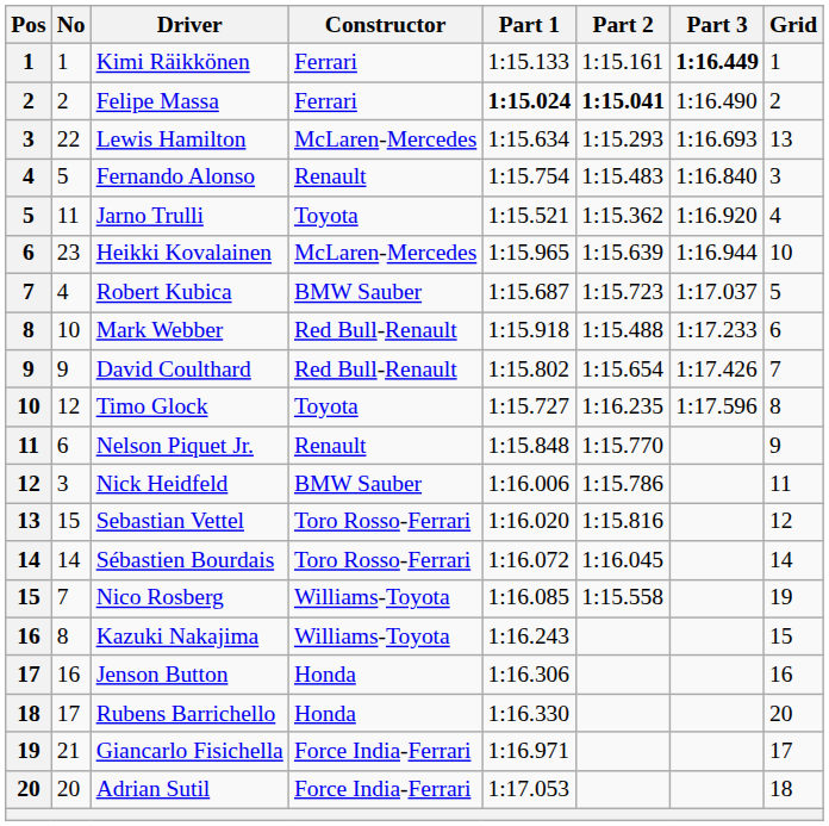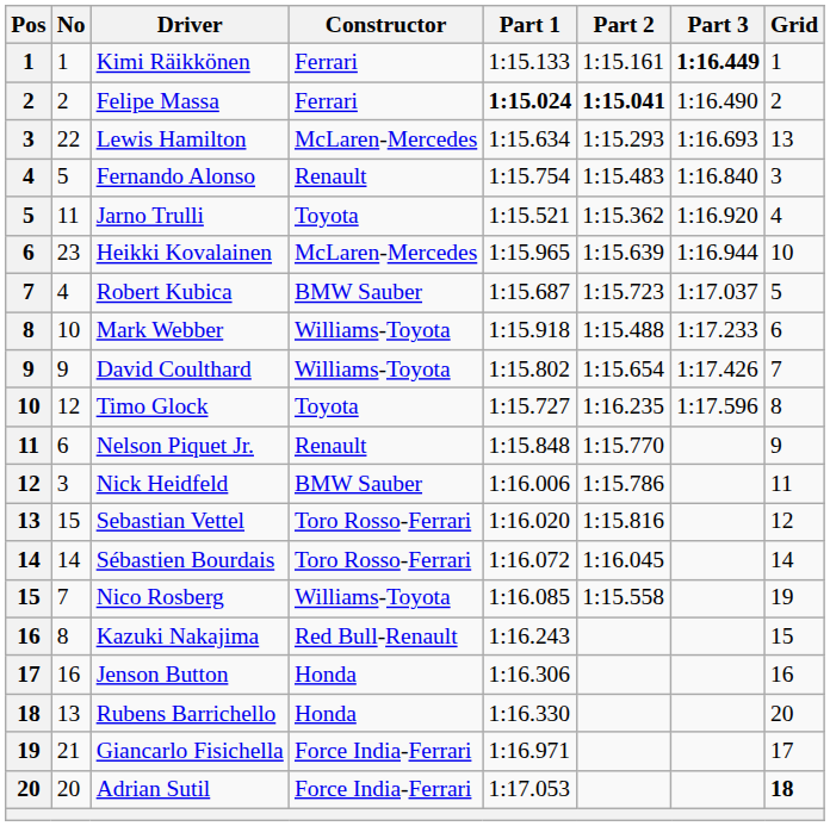Mark Webber | Constructor: Red Bull-Renault -> Williams-Toyota
David Coulthard | Constructor: Red Bull-Renault -> Williams-Toyota
Kazuki Nakajima | Constructor: Williams-Toyota -> Red Bull-Renault
Rubens Barrichello | No: 17 -> 13
Adrian Sutil | Grid: normal -> bold
